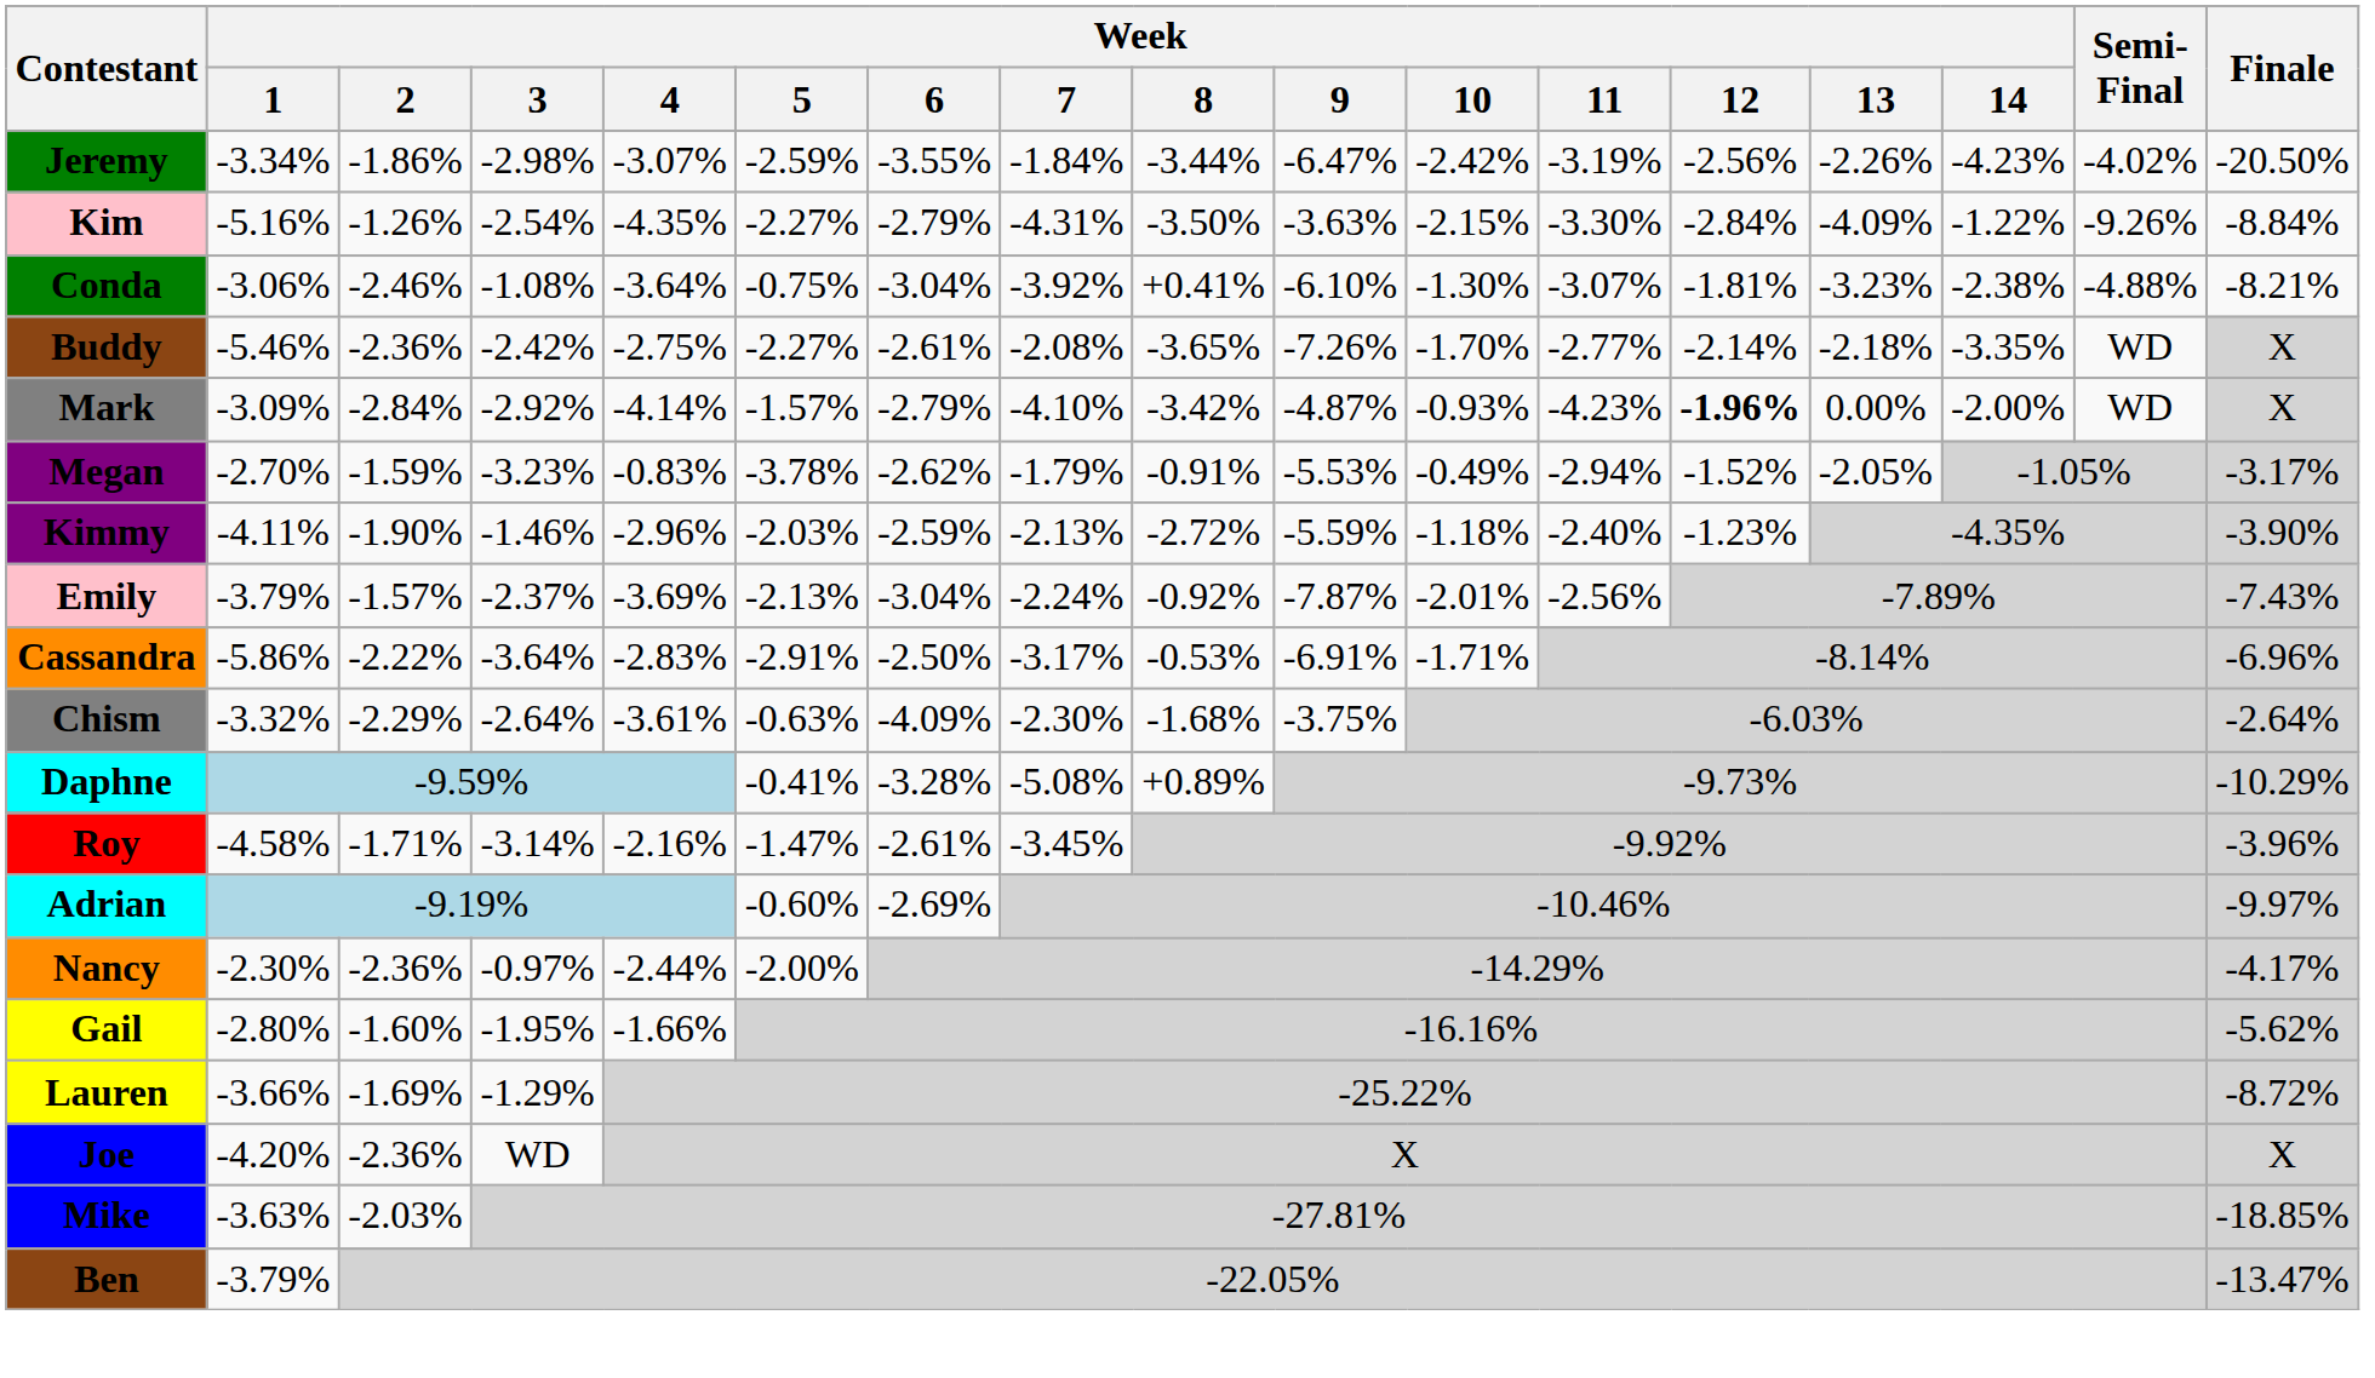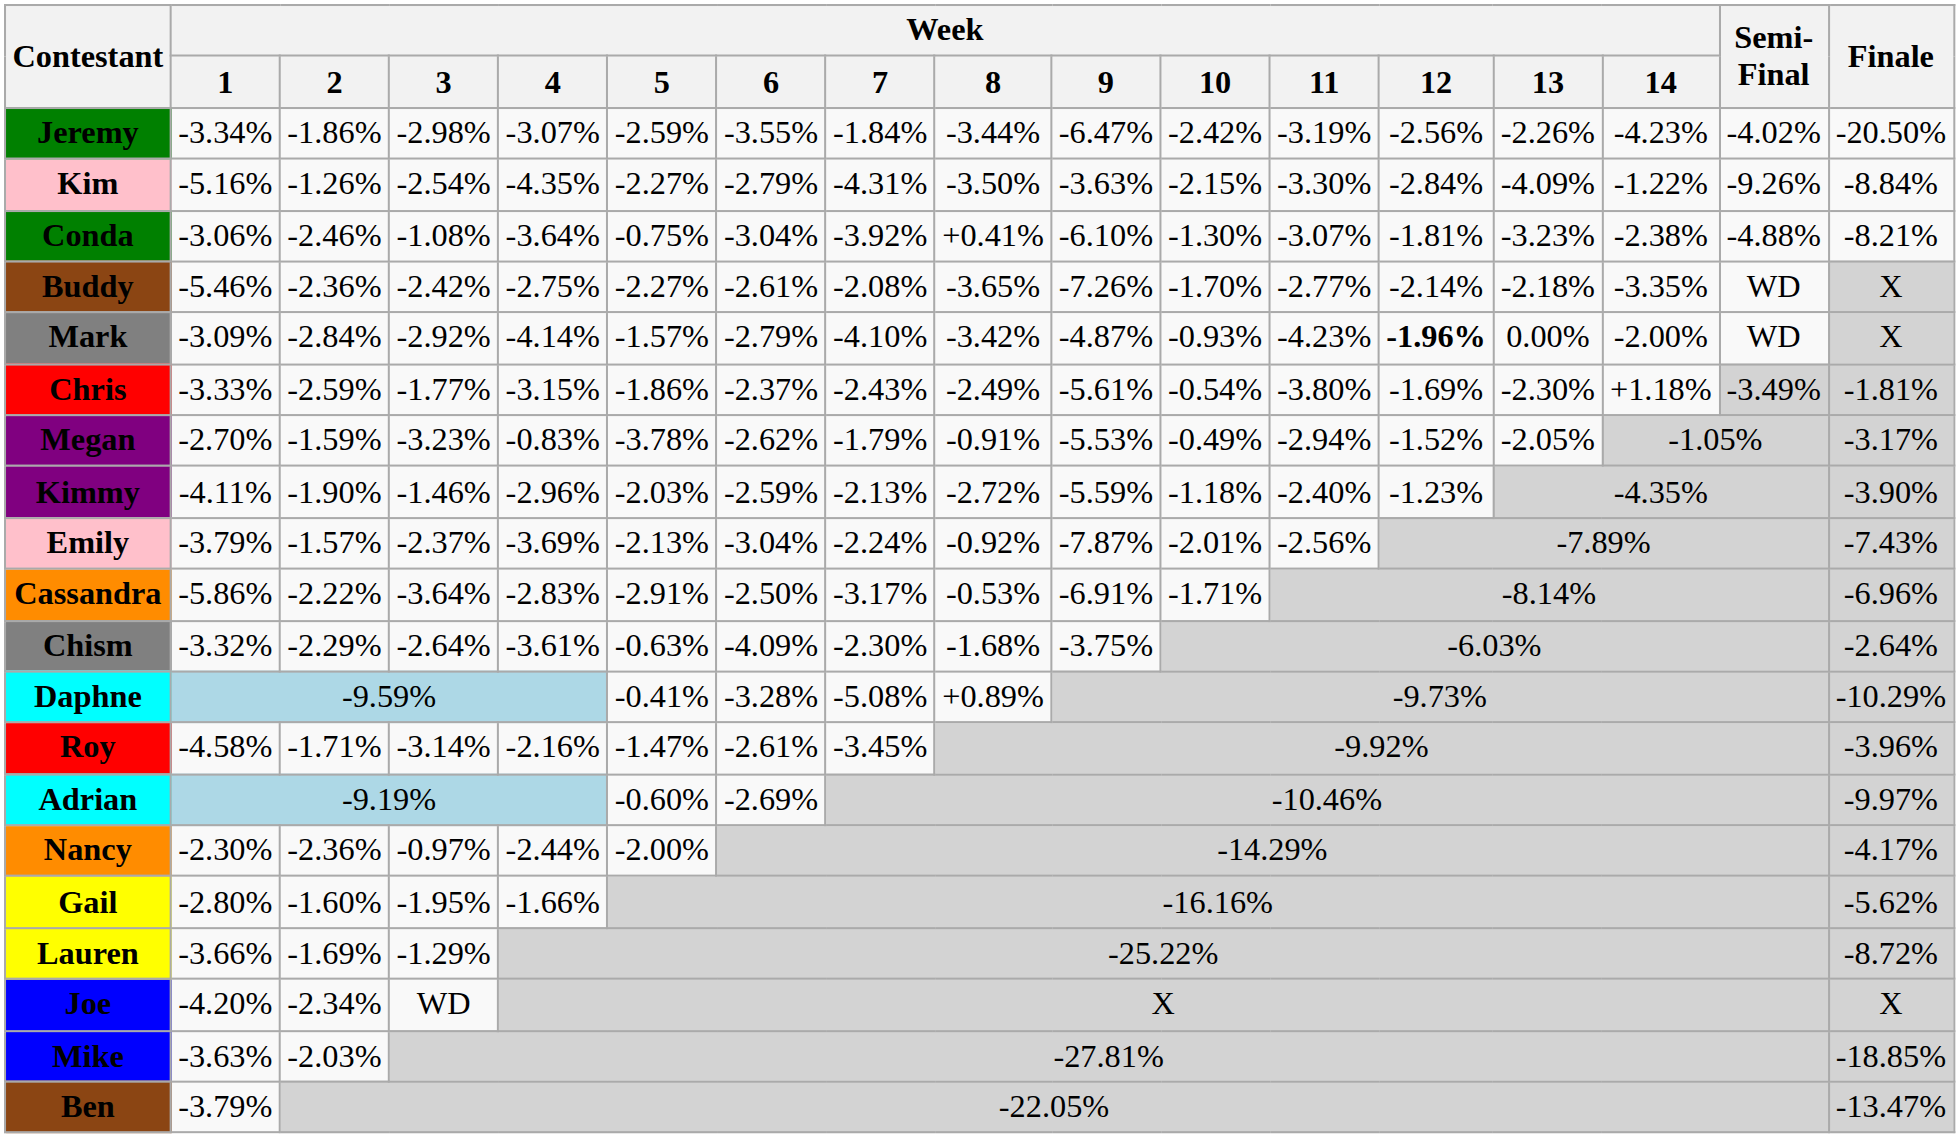+ row: Chris | -3.33% | -2.59% | -1.77% | -3.15% | -1.86% | -2.37% | -2.43% | -2.49% | -5.61% | -0.54% | -3.80% | -1.69% | -2.30% | +1.18% | -3.49% | -1.81%
Joe | Week / 2: -2.36% -> -2.34%
